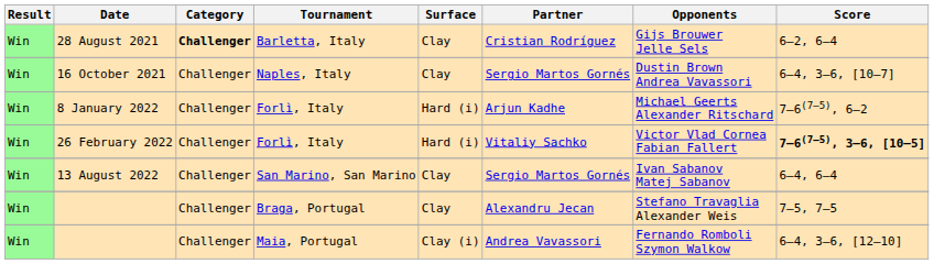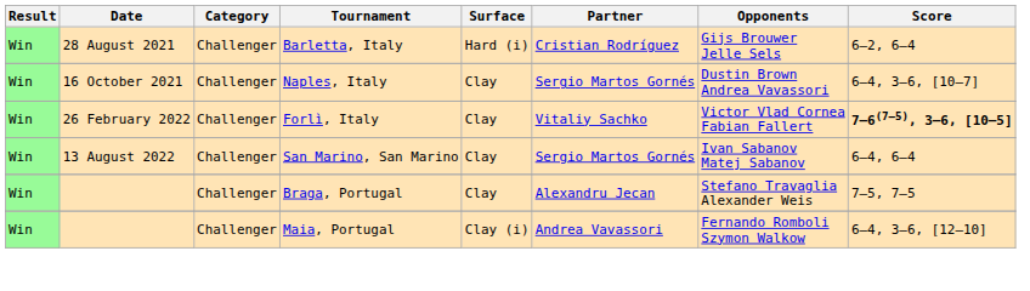28 August 2021 | Category: bold -> normal
28 August 2021 | Surface: Clay -> Hard (i)
- row: Win | 8 January 2022 | Challenger | Forlì, Italy | Hard (i) | Arjun Kadhe | Michael Geerts Alexander Ritschard | 7–6(7–5), 6–2
26 February 2022 | Surface: Hard (i) -> Clay
